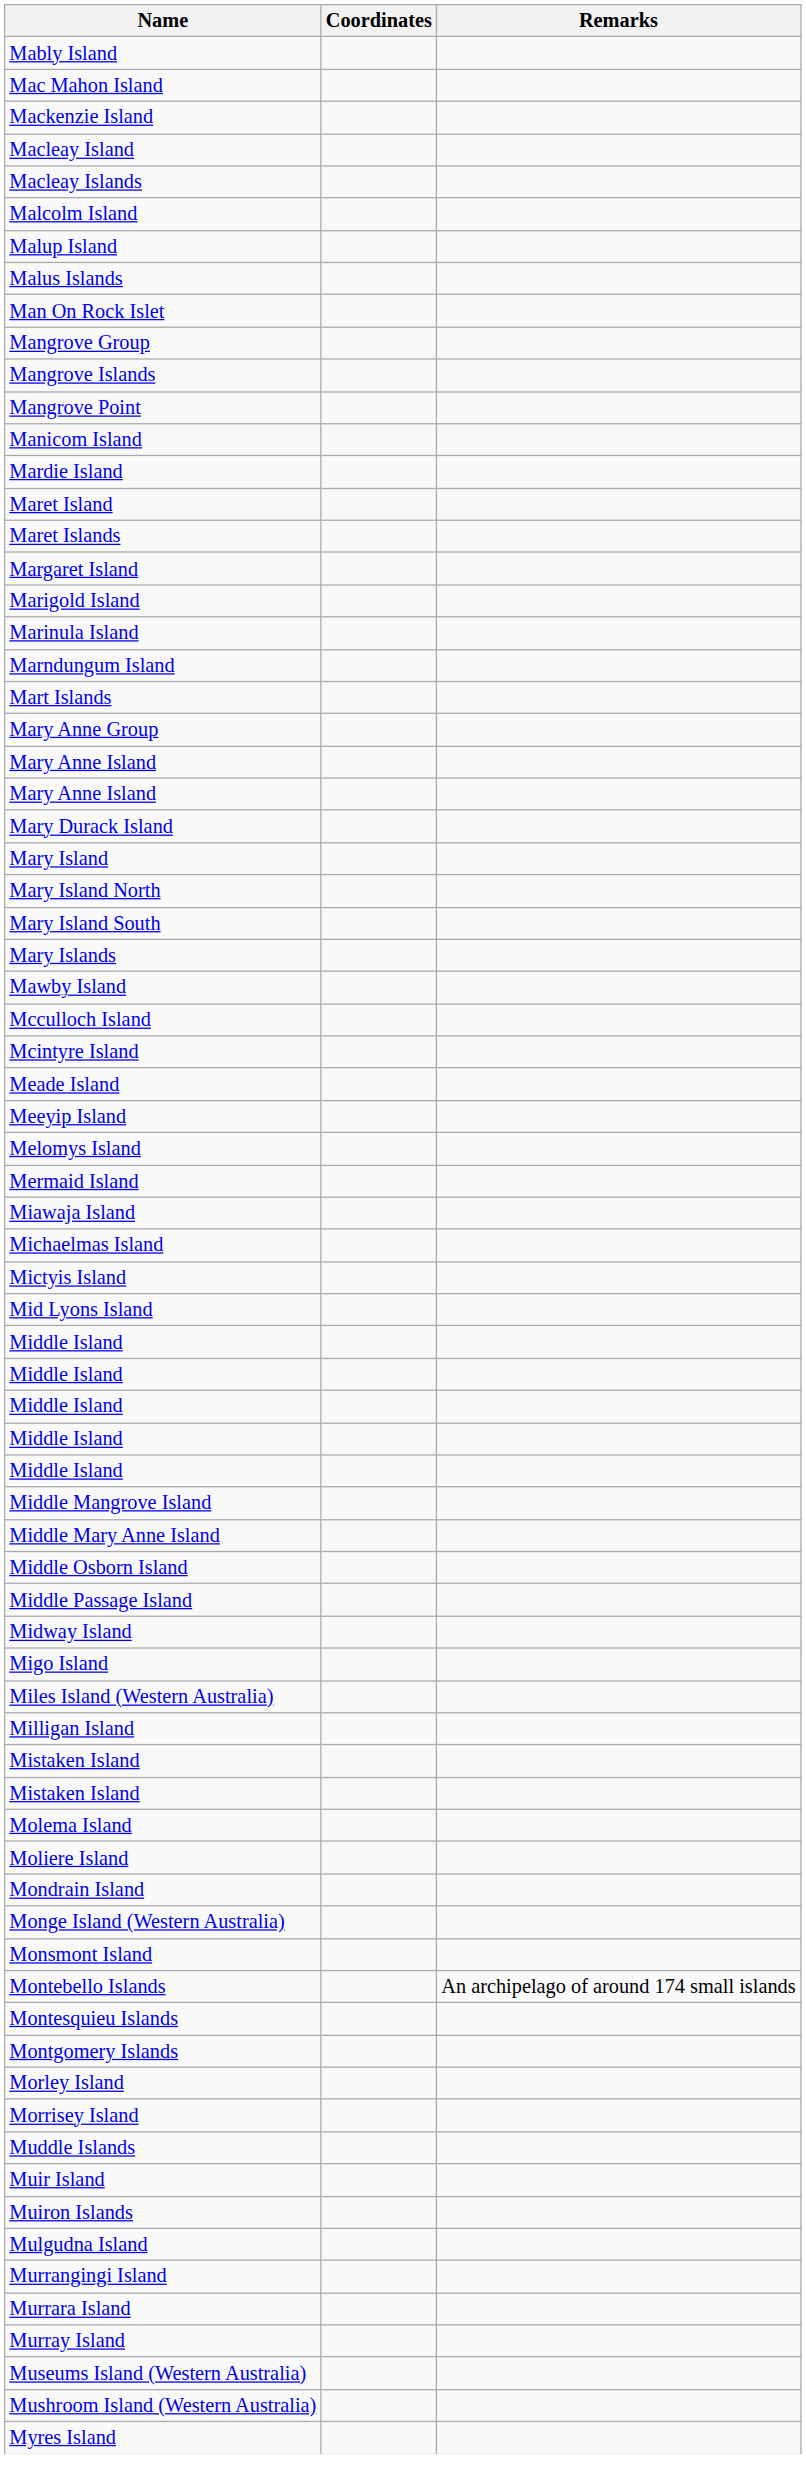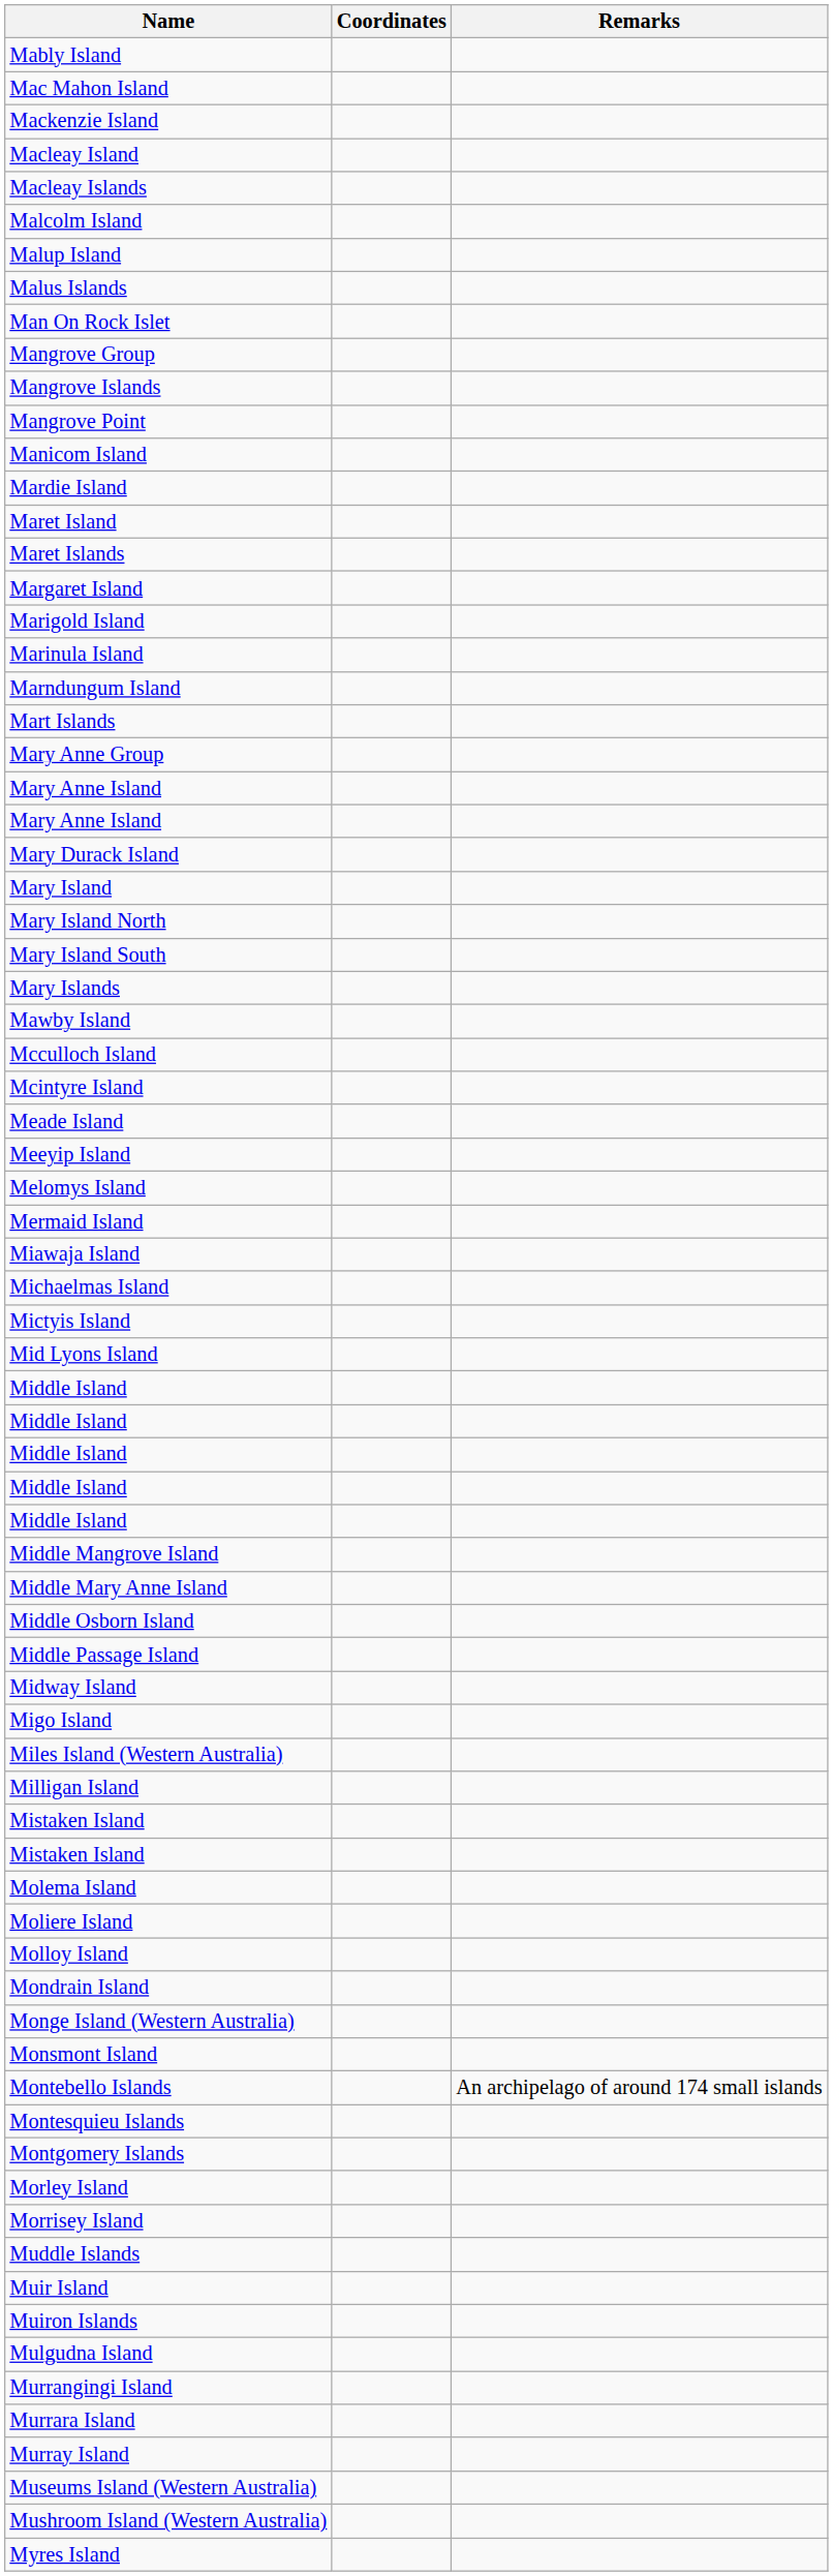+ row: Molloy Island
